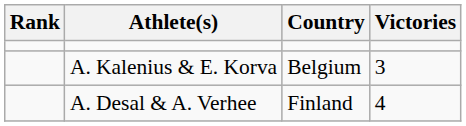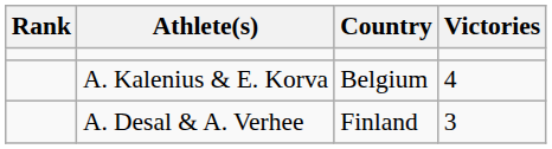A. Kalenius & E. Korva | Victories: 3 -> 4
A. Desal & A. Verhee | Victories: 4 -> 3
